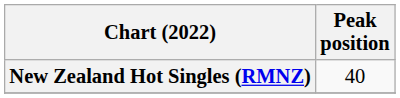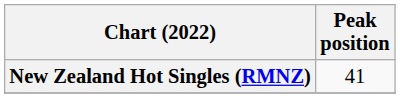New Zealand Hot Singles (RMNZ) | Peak position: 40 -> 41
